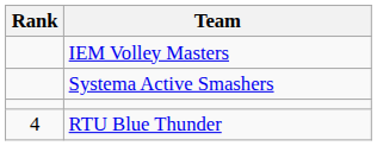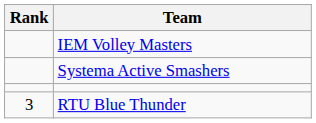RTU Blue Thunder | Rank: 4 -> 3
